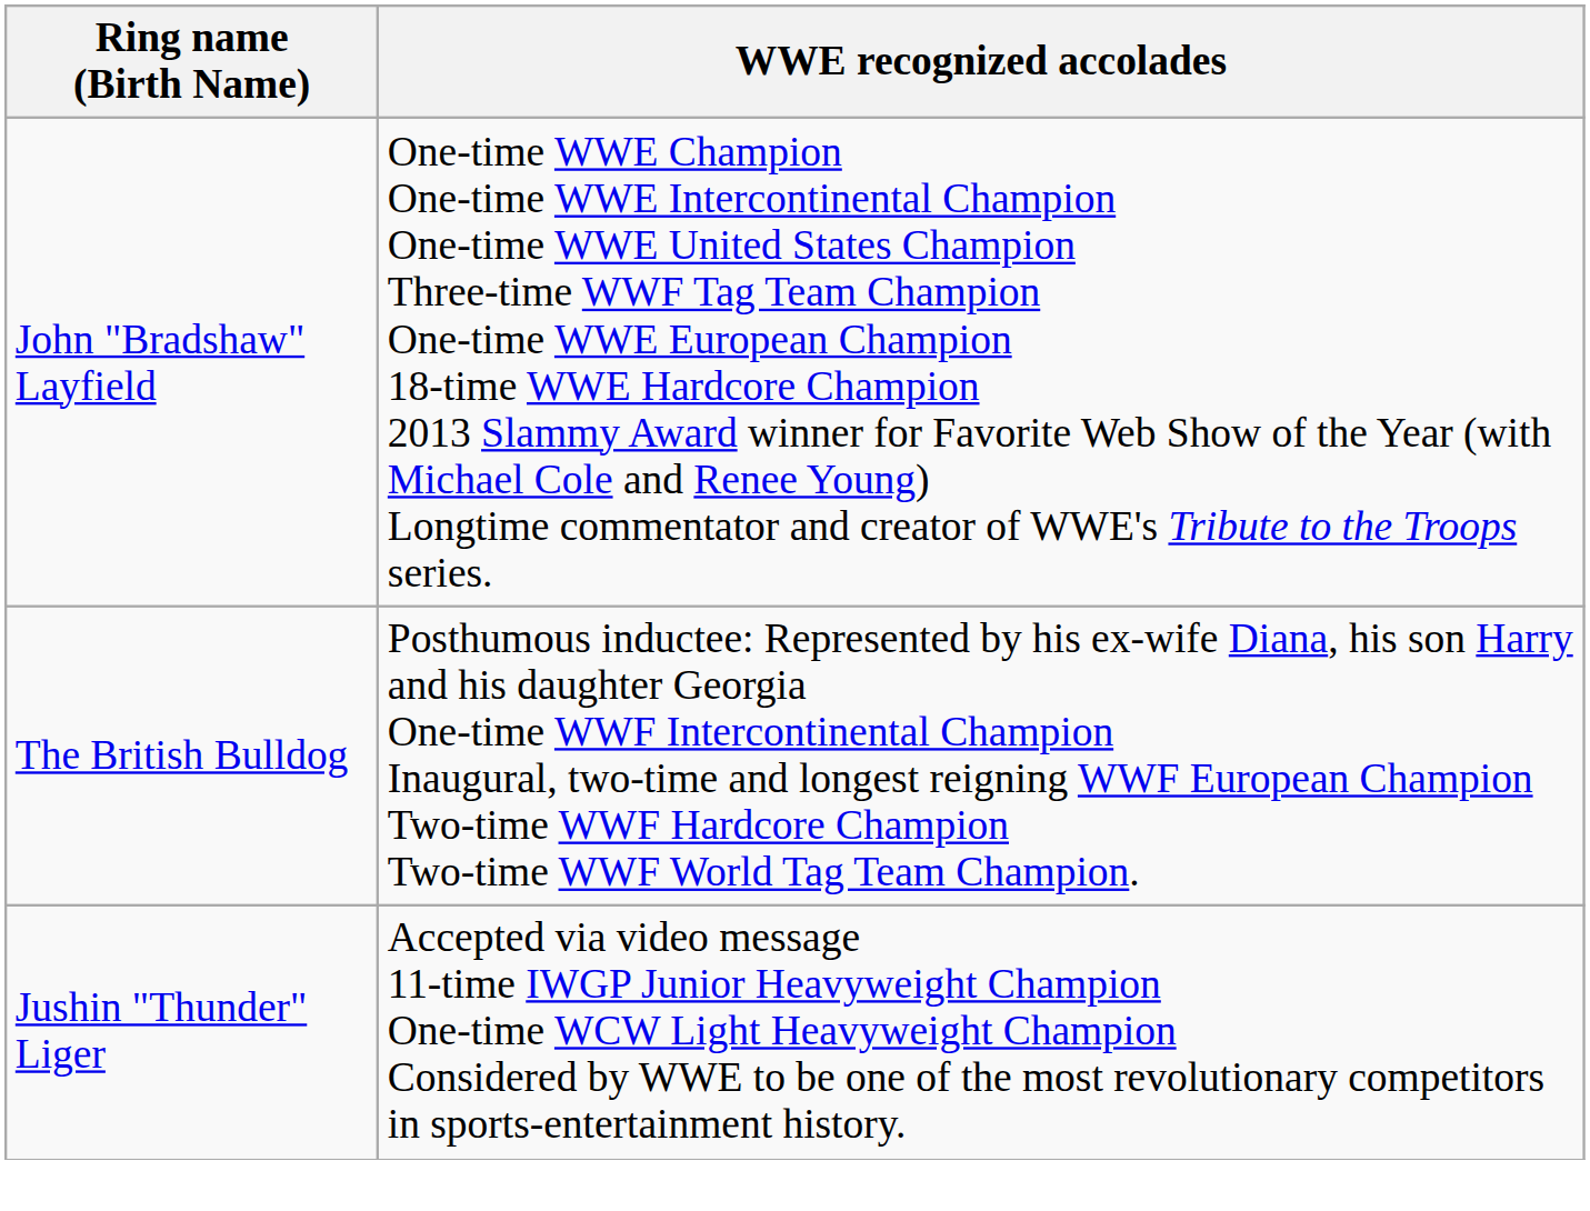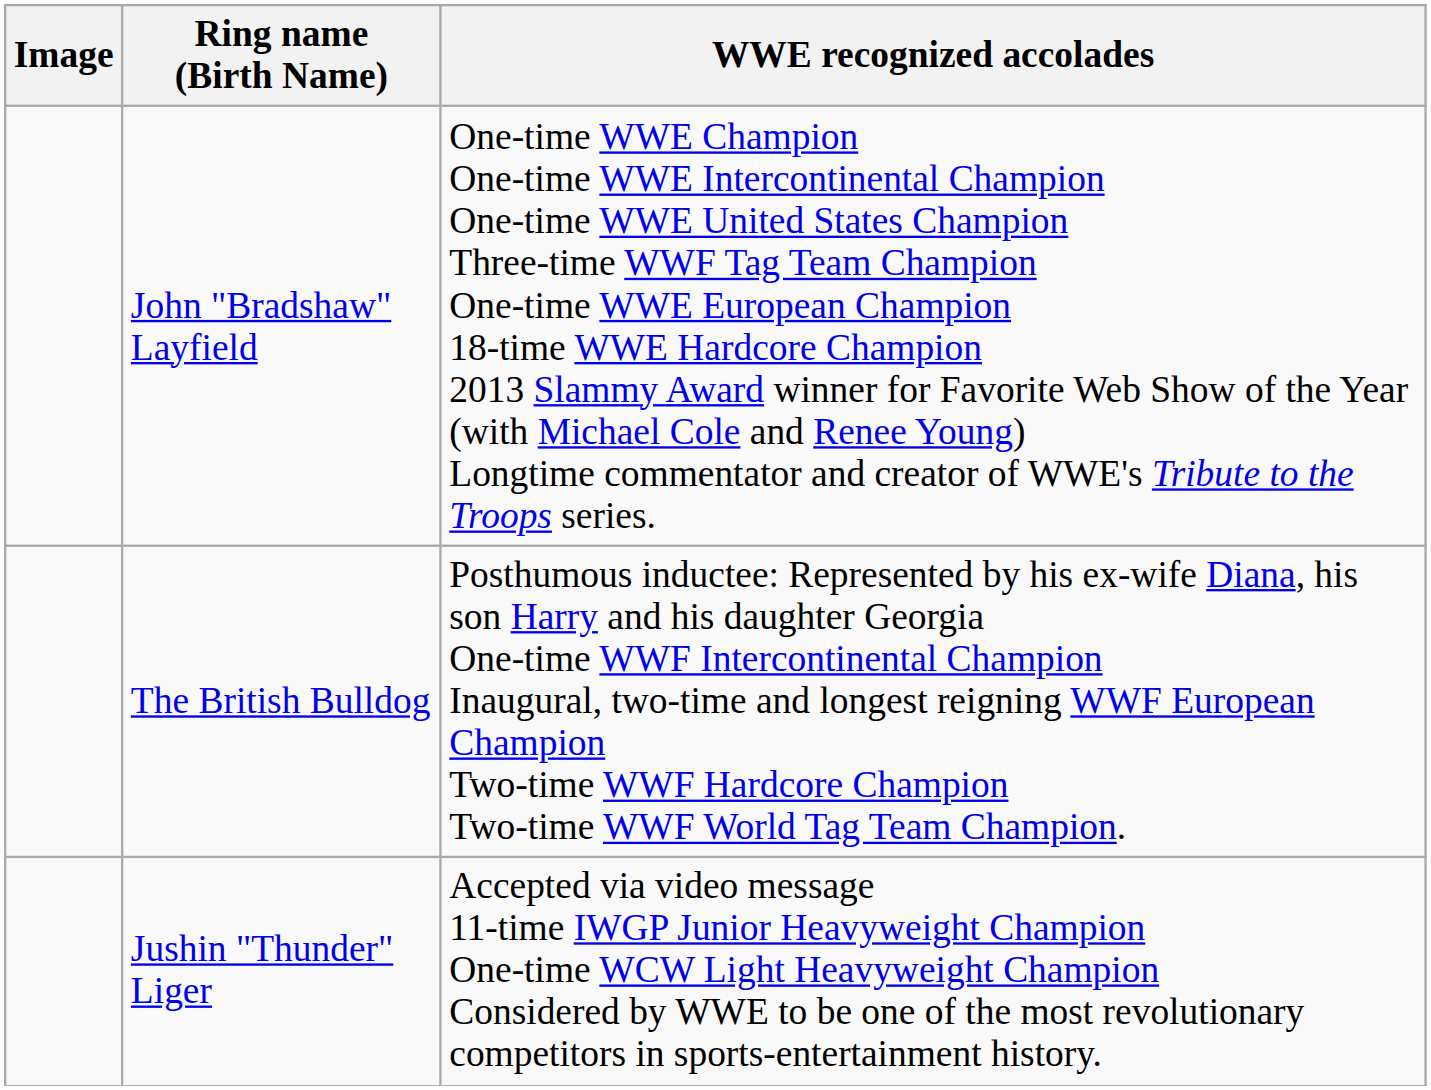+ column: Image
